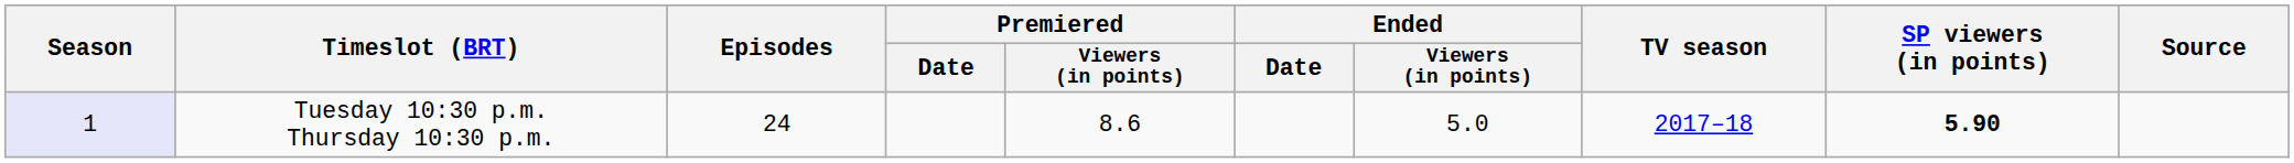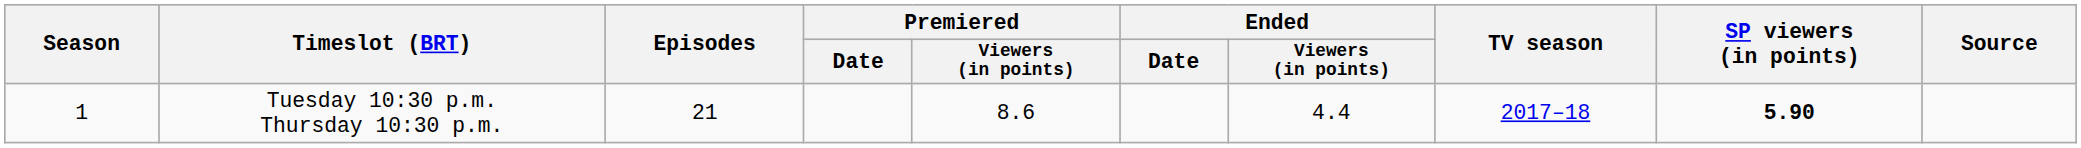Tuesday 10:30 p.m. Thursday 10:30 p.m. | Season: lavender background -> no background
Tuesday 10:30 p.m. Thursday 10:30 p.m. | Episodes: 24 -> 21
Tuesday 10:30 p.m. Thursday 10:30 p.m. | Ended / Viewers (in points): 5.0 -> 4.4
